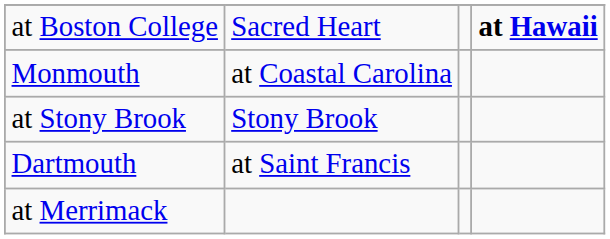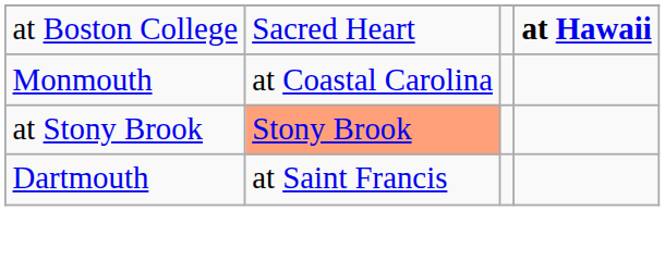at Stony Brook | column 2: no background -> lightsalmon background
- row: at Merrimack
